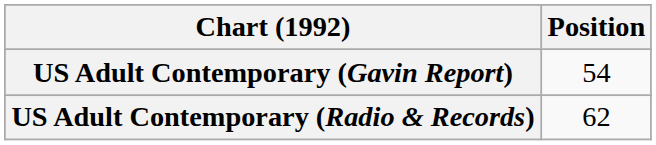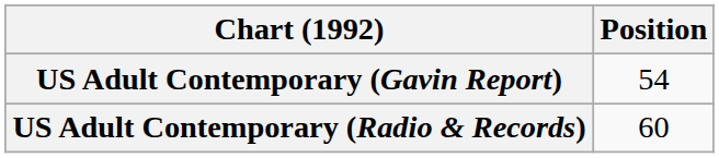US Adult Contemporary (Radio & Records) | Position: 62 -> 60
